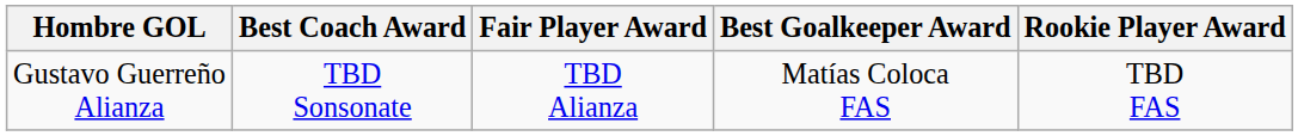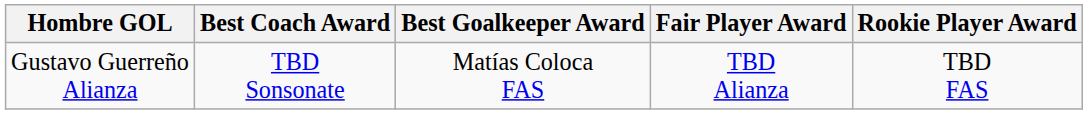columns swapped: Best Goalkeeper Award <-> Fair Player Award
